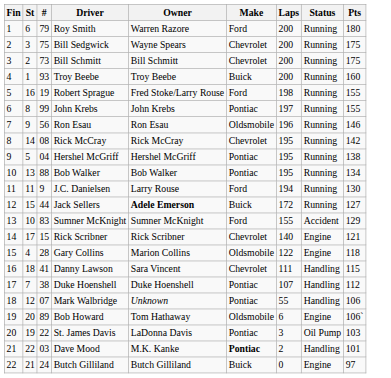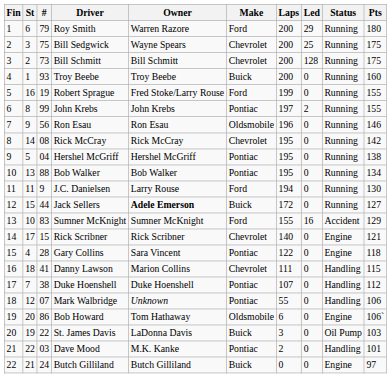+ column: Led | 29 | 25 | 128 | 0 | 0 | 2 | 0 | 0 | 0 | 0 | 0 | 0 | 16 | 0 | 0 | 0 | 0 | 0 | 0 | 0 | 0 | 0
Robert Sprague | Laps: 198 -> 199
Gary Collins | Owner: Marion Collins -> Sara Vincent
Gary Collins | Make: Oldsmobile -> Pontiac
Danny Lawson | Owner: Sara Vincent -> Marion Collins
Bob Howard | #: 89 -> 86
St. James Davis | Make: Pontiac -> Buick
Dave Mood | Make: bold -> normal
